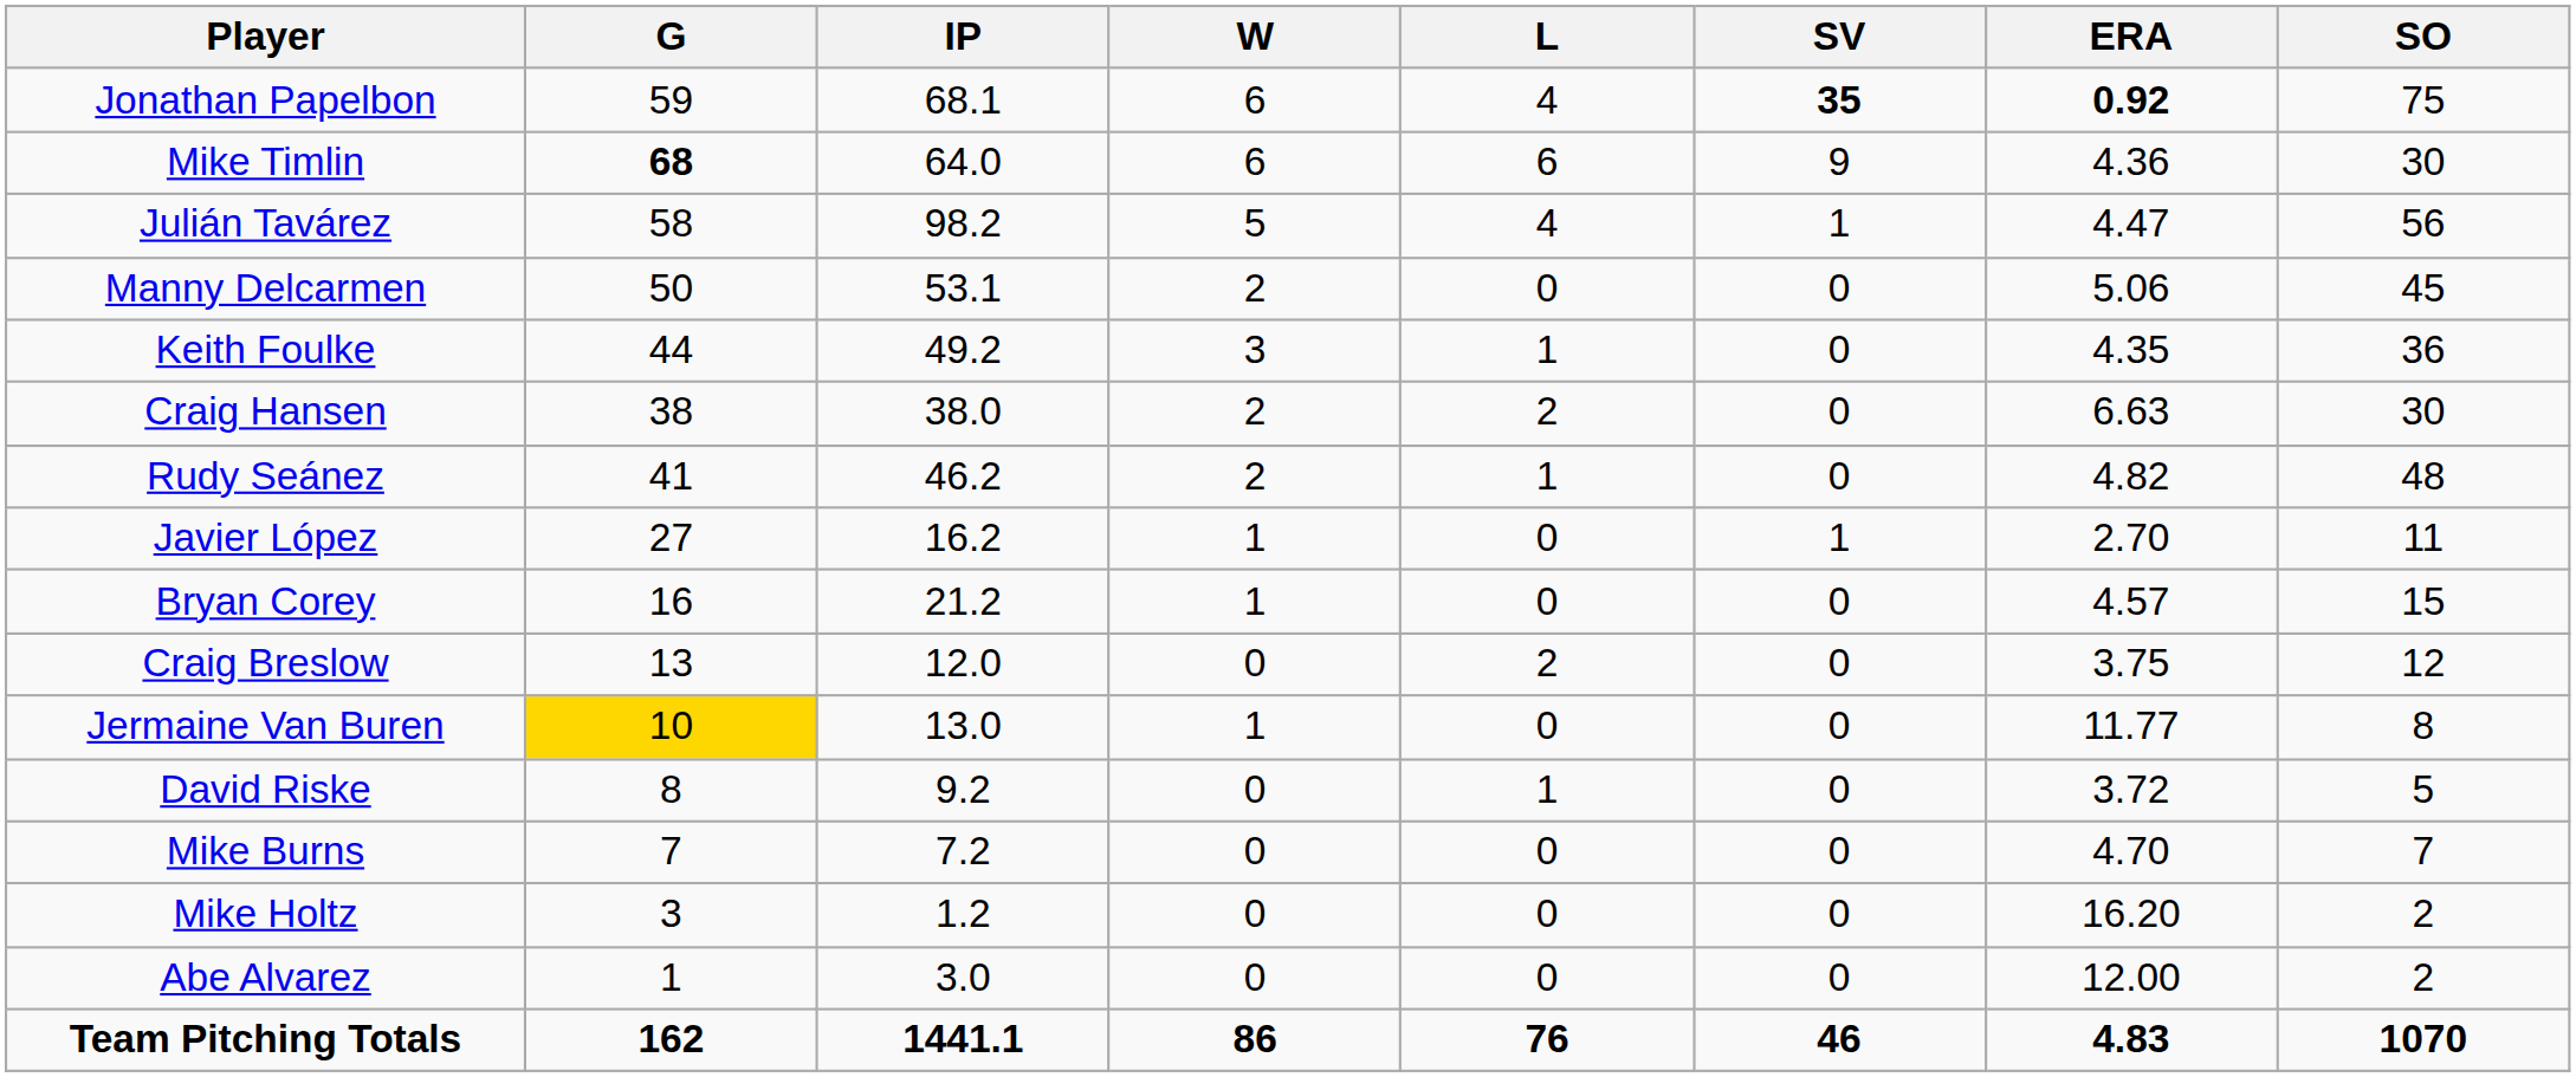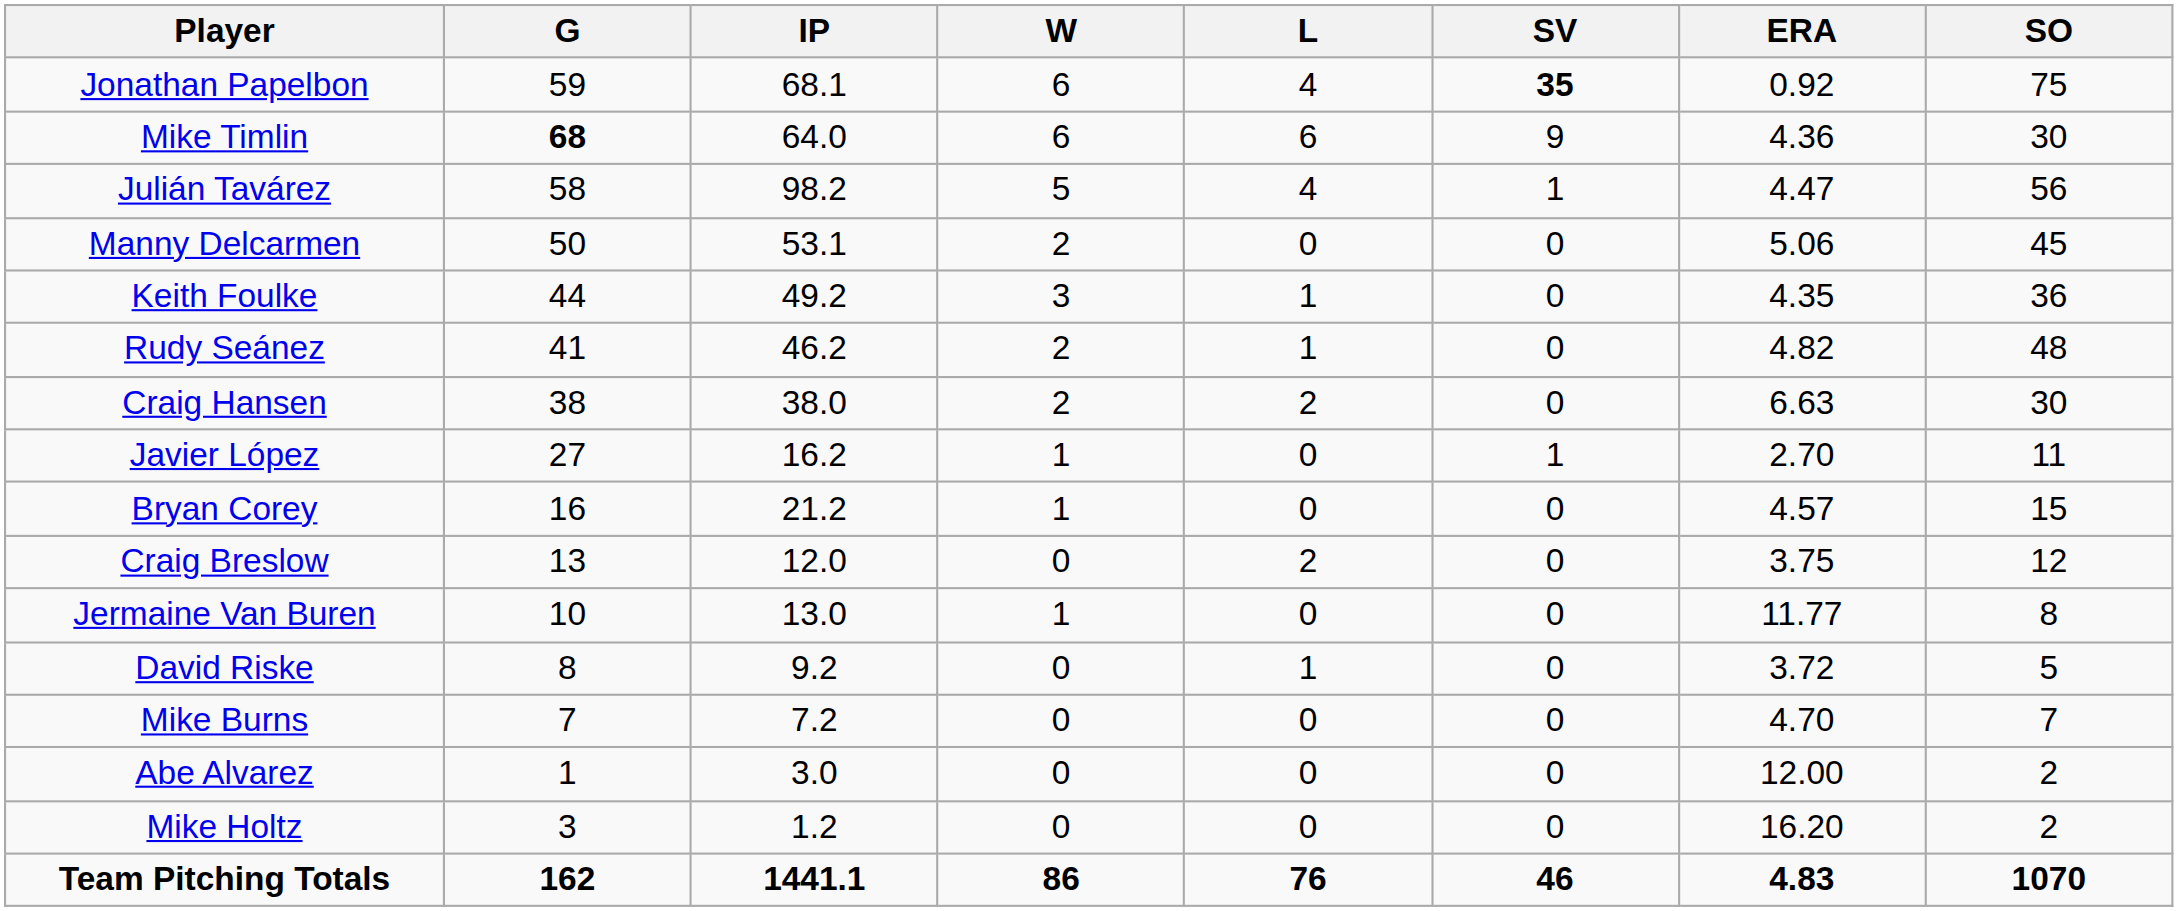Jonathan Papelbon | ERA: bold -> normal
rows swapped: Rudy Seánez <-> Craig Hansen
Jermaine Van Buren | G: gold background -> no background
rows swapped: Mike Holtz <-> Abe Alvarez
